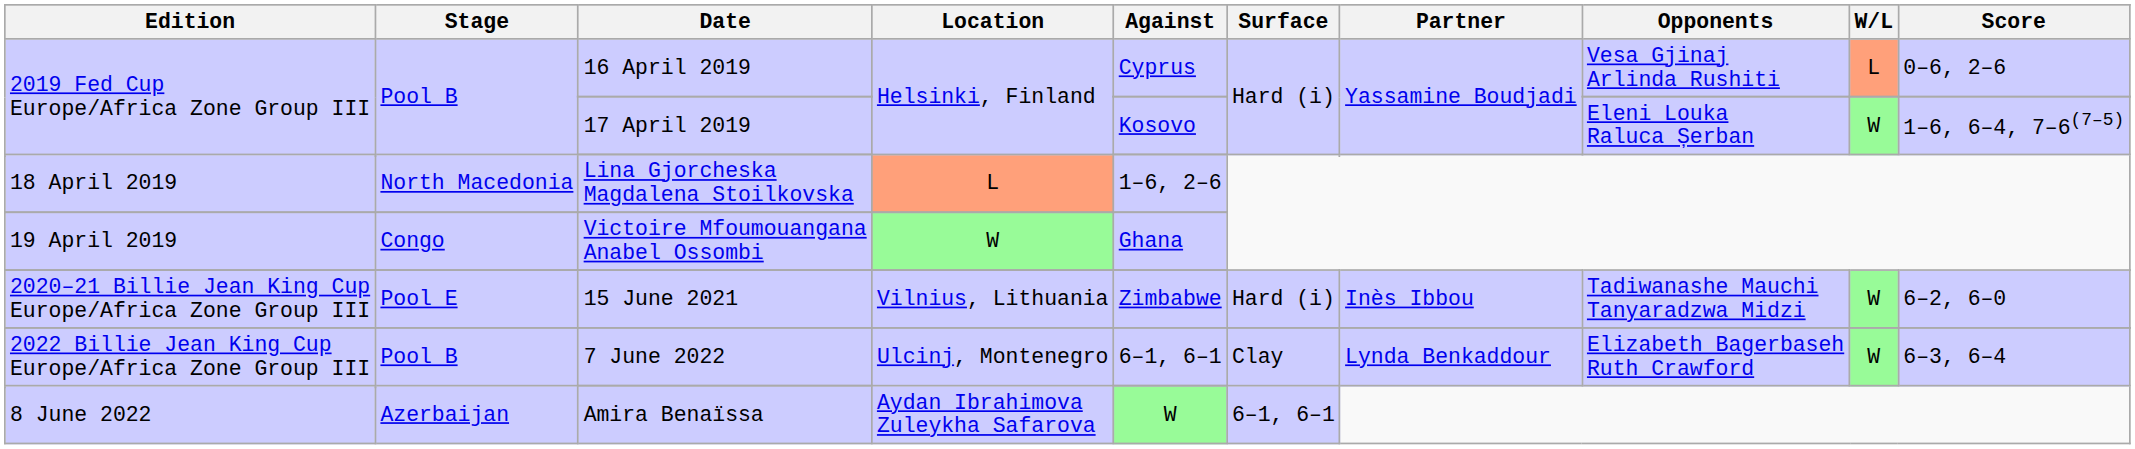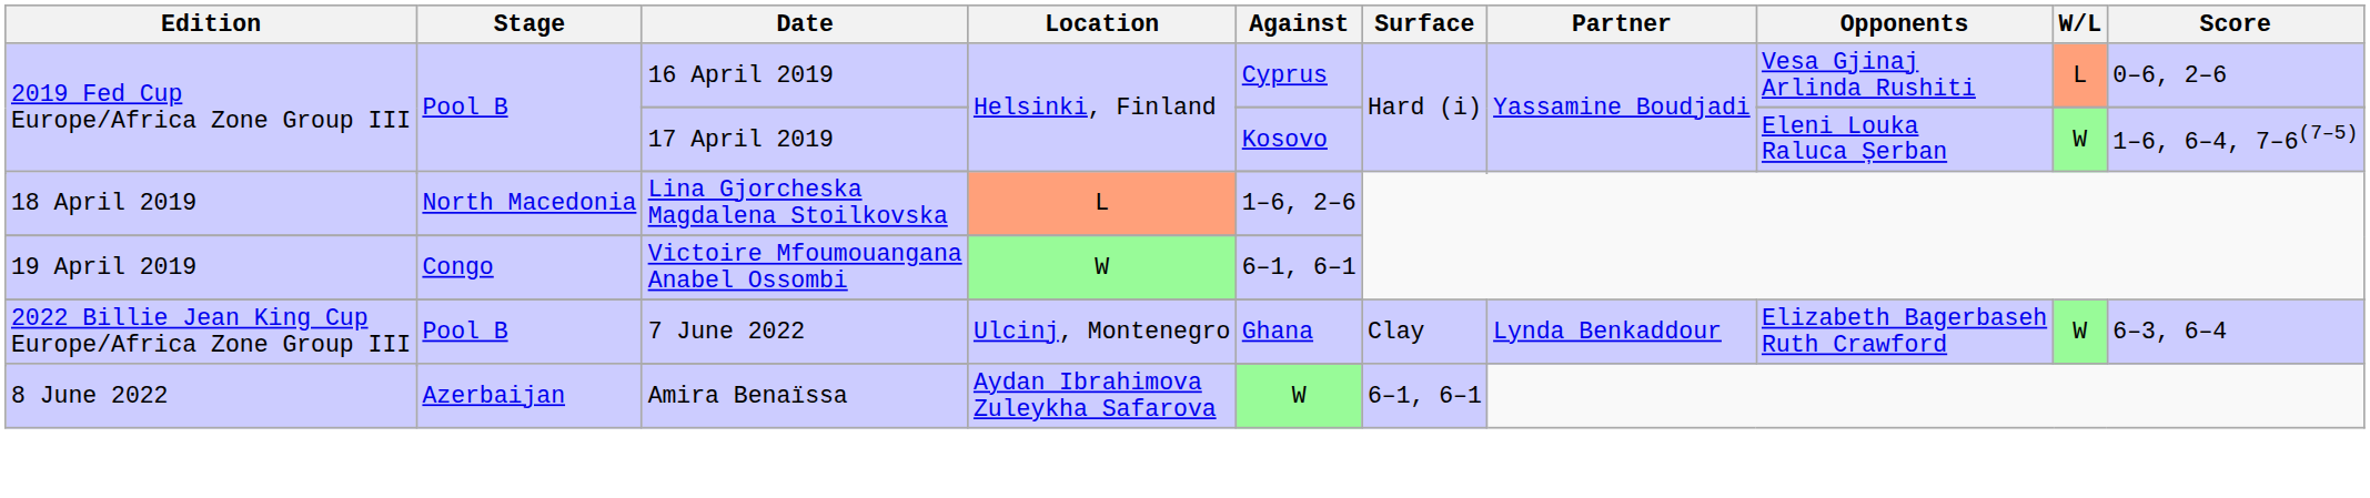Victoire Mfoumouangana Anabel Ossombi | Against: Ghana -> 6–1, 6–1
- row: 2020–21 Billie Jean King Cup Europe/Africa Zone Group III | Pool E | 15 June 2021 | Vilnius, Lithuania | Zimbabwe | Hard (i) | Inès Ibbou | Tadiwanashe Mauchi Tanyaradzwa Midzi | W | 6–2, 6–0
7 June 2022 | Against: 6–1, 6–1 -> Ghana
